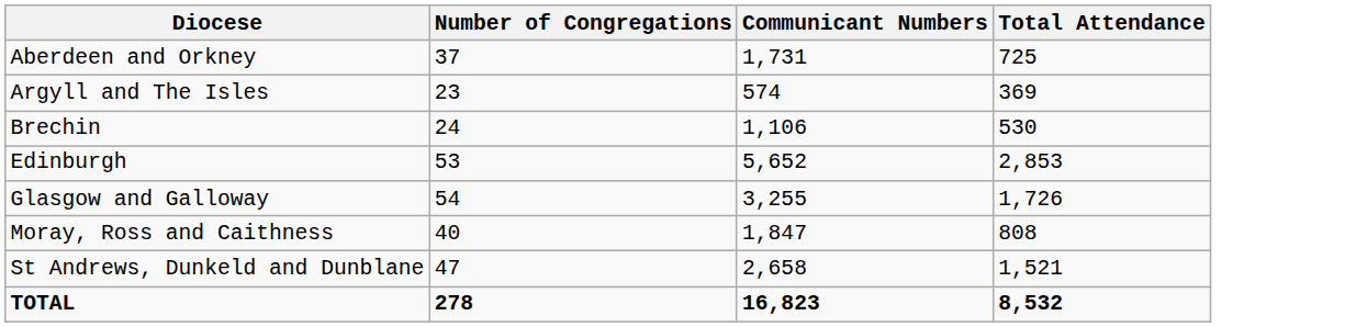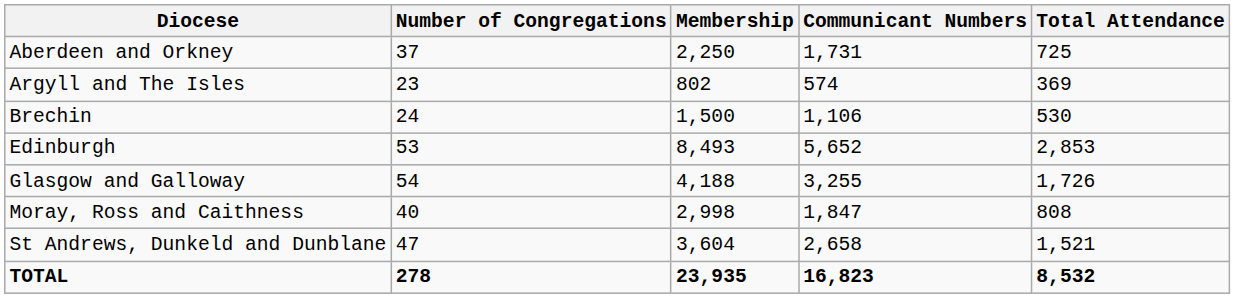+ column: Membership | 2,250 | 802 | 1,500 | 8,493 | 4,188 | 2,998 | 3,604 | 23,935
